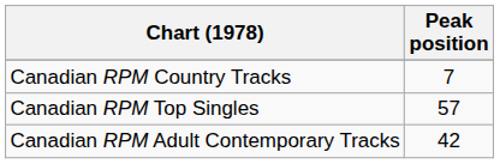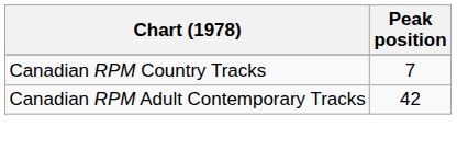- row: Canadian RPM Top Singles | 57
